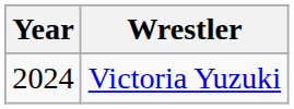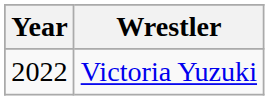Victoria Yuzuki | Year: 2024 -> 2022
